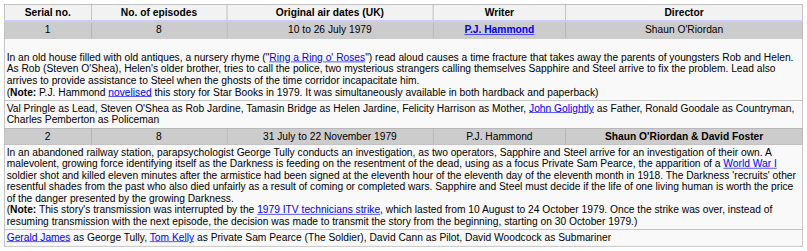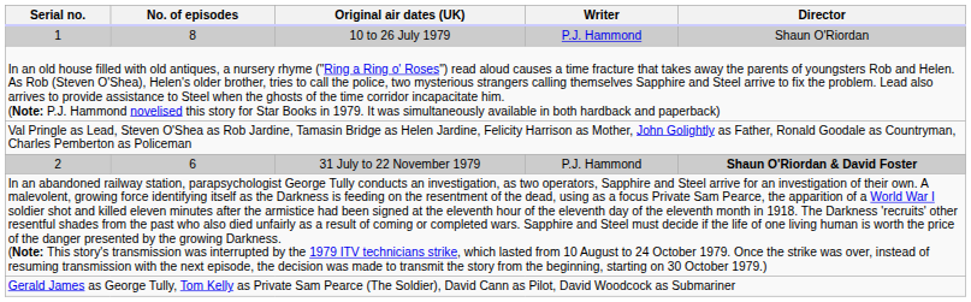1 | Writer: bold -> normal
2 | No. of episodes: 8 -> 6
